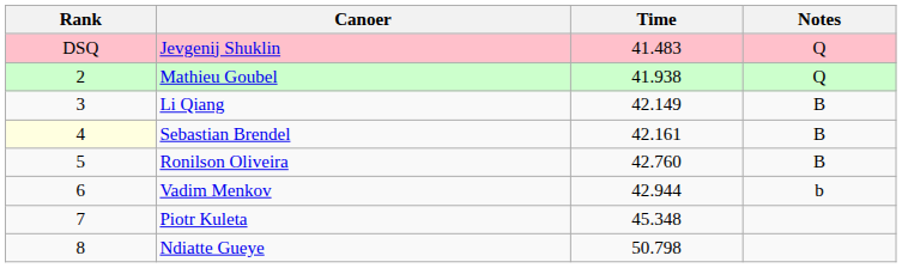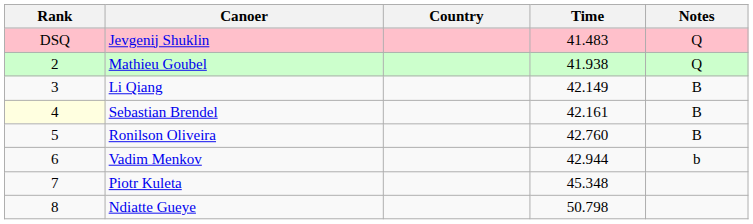+ column: Country
